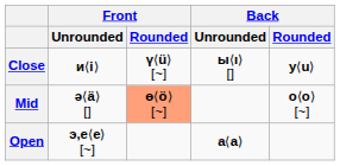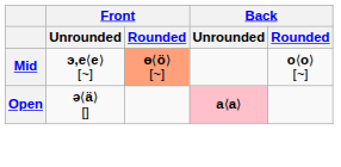- row: Close | и⟨i⟩ | ү⟨ü⟩ [~] | ы⟨ı⟩ [] | у⟨u⟩
Mid | Front / Unrounded: ә⟨ä⟩ [] -> э,е⟨e⟩ [~]
Open | Front / Unrounded: э,е⟨e⟩ [~] -> ә⟨ä⟩ []
Open | Back / Unrounded: no background -> pink background
